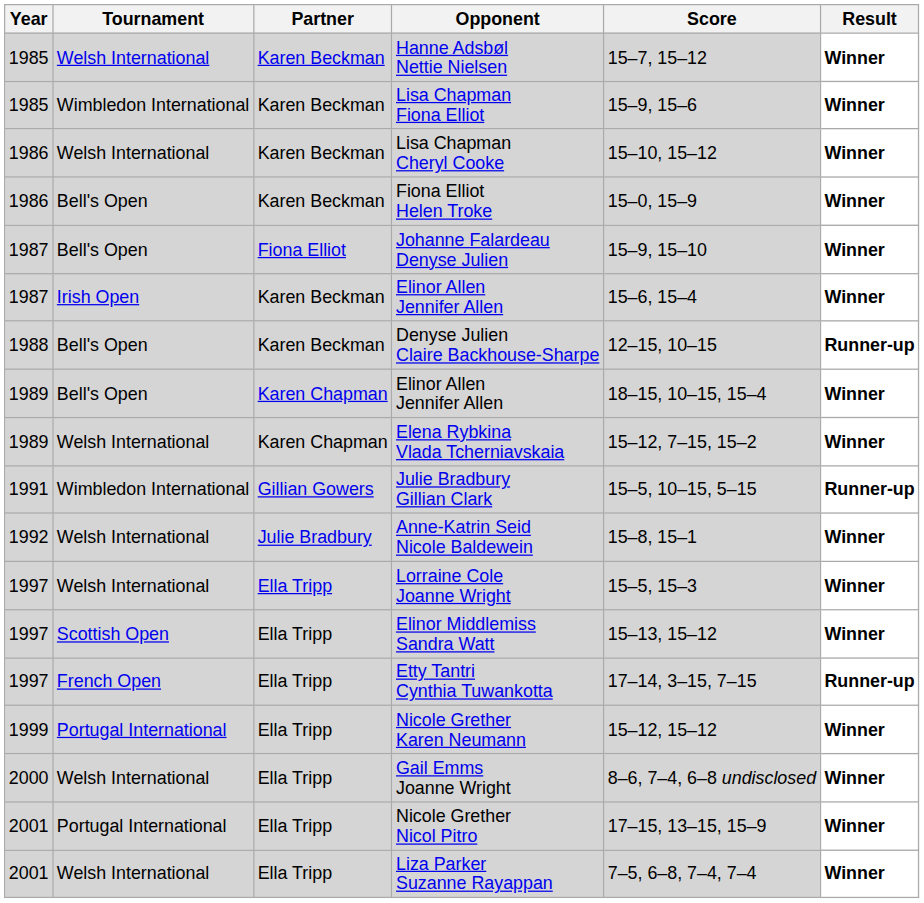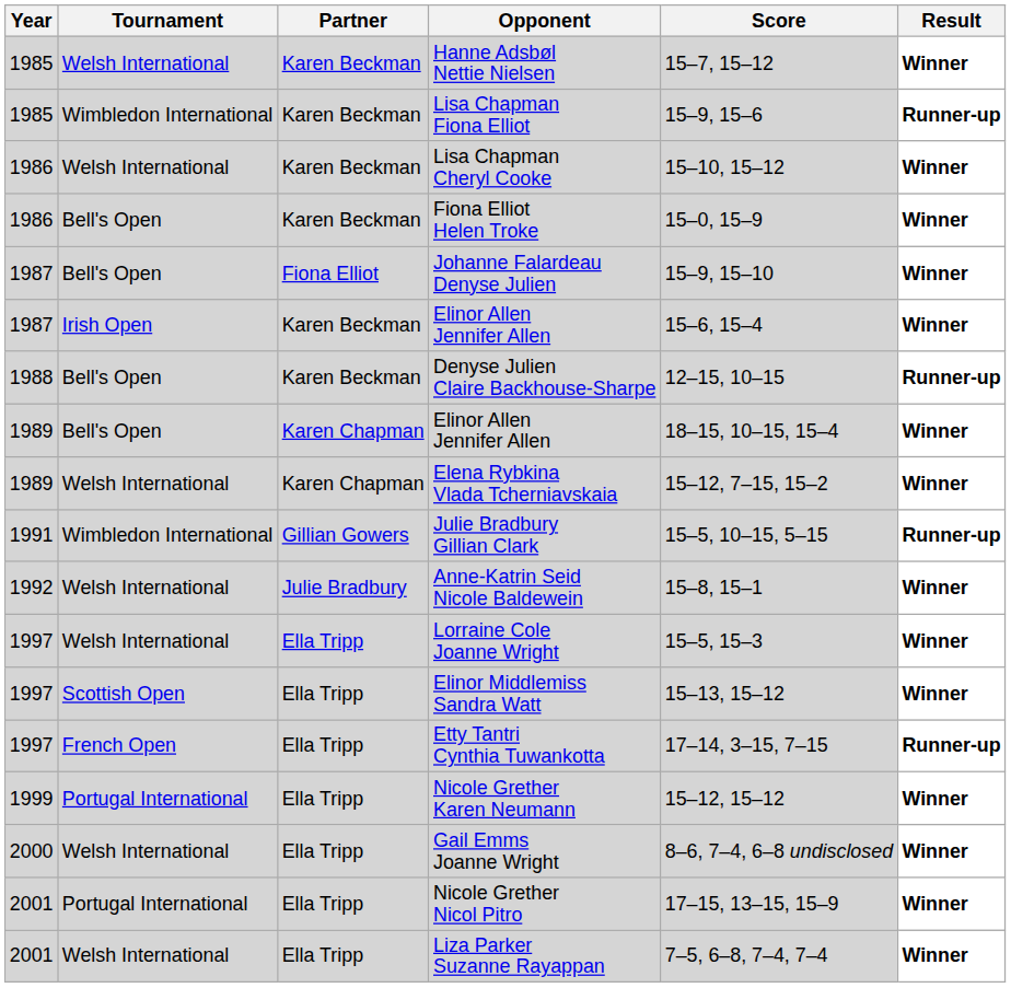Lisa Chapman Fiona Elliot | Result: Winner -> Runner-up
